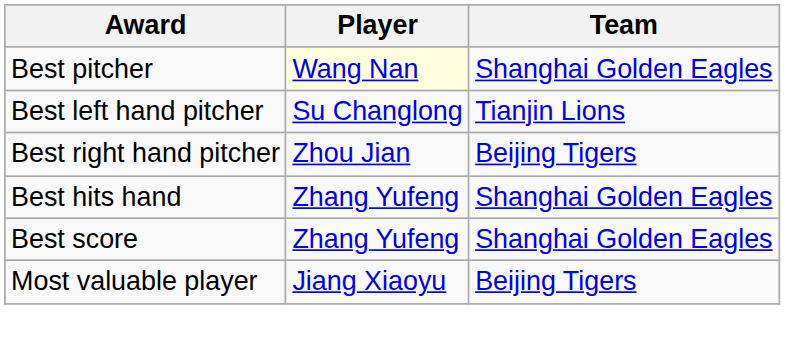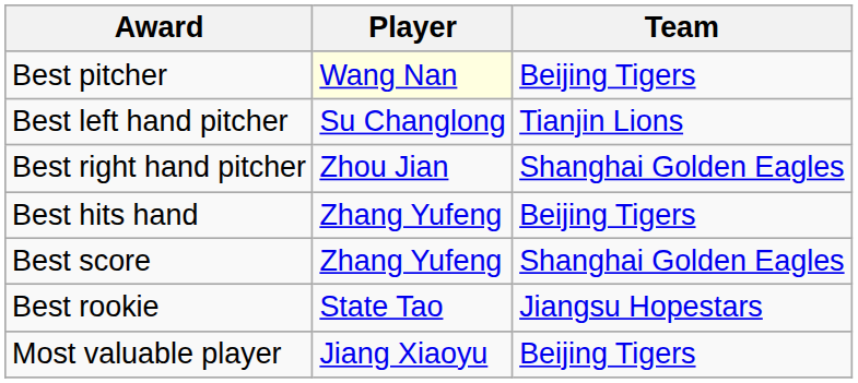Best pitcher | Team: Shanghai Golden Eagles -> Beijing Tigers
Best right hand pitcher | Team: Beijing Tigers -> Shanghai Golden Eagles
Best hits hand | Team: Shanghai Golden Eagles -> Beijing Tigers
+ row: Best rookie | State Tao | Jiangsu Hopestars
